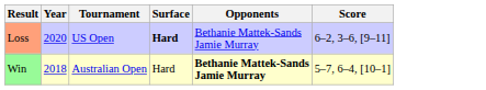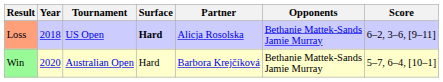+ column: Partner | Alicja Rosolska | Barbora Krejčíková
Loss | Year: 2020 -> 2018
Win | Year: 2018 -> 2020
Win | Opponents: bold -> normal
